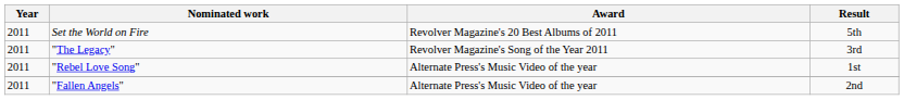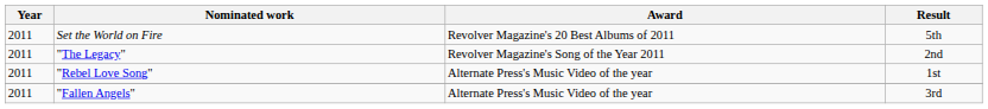"The Legacy" | Result: 3rd -> 2nd
"Fallen Angels" | Result: 2nd -> 3rd
